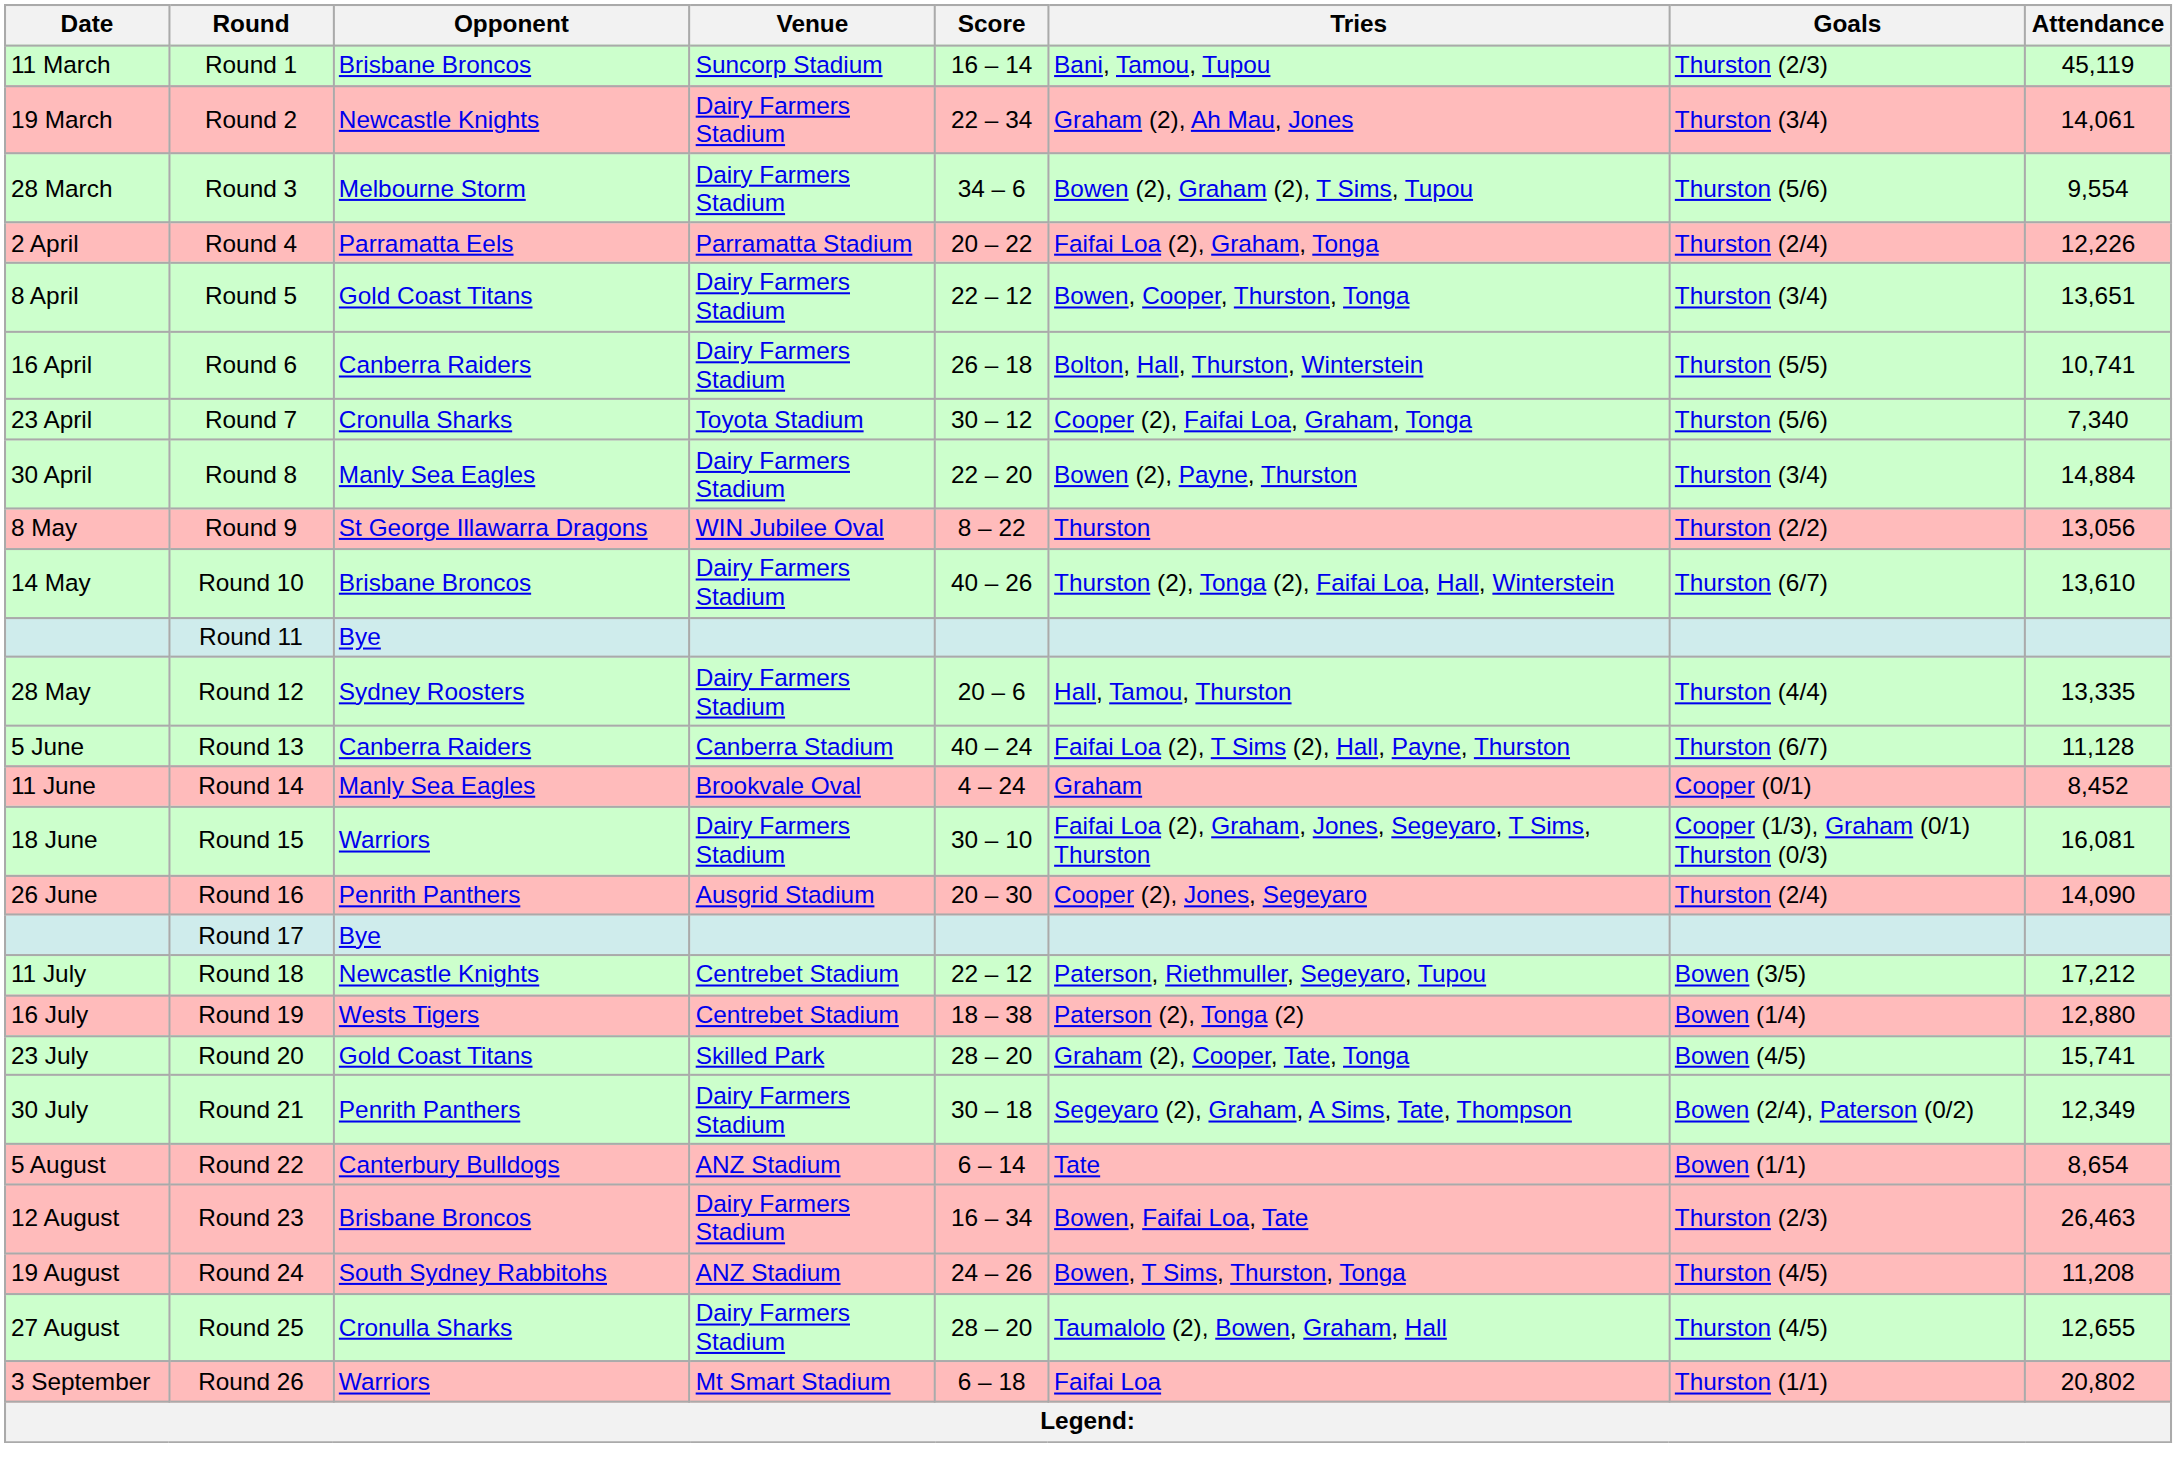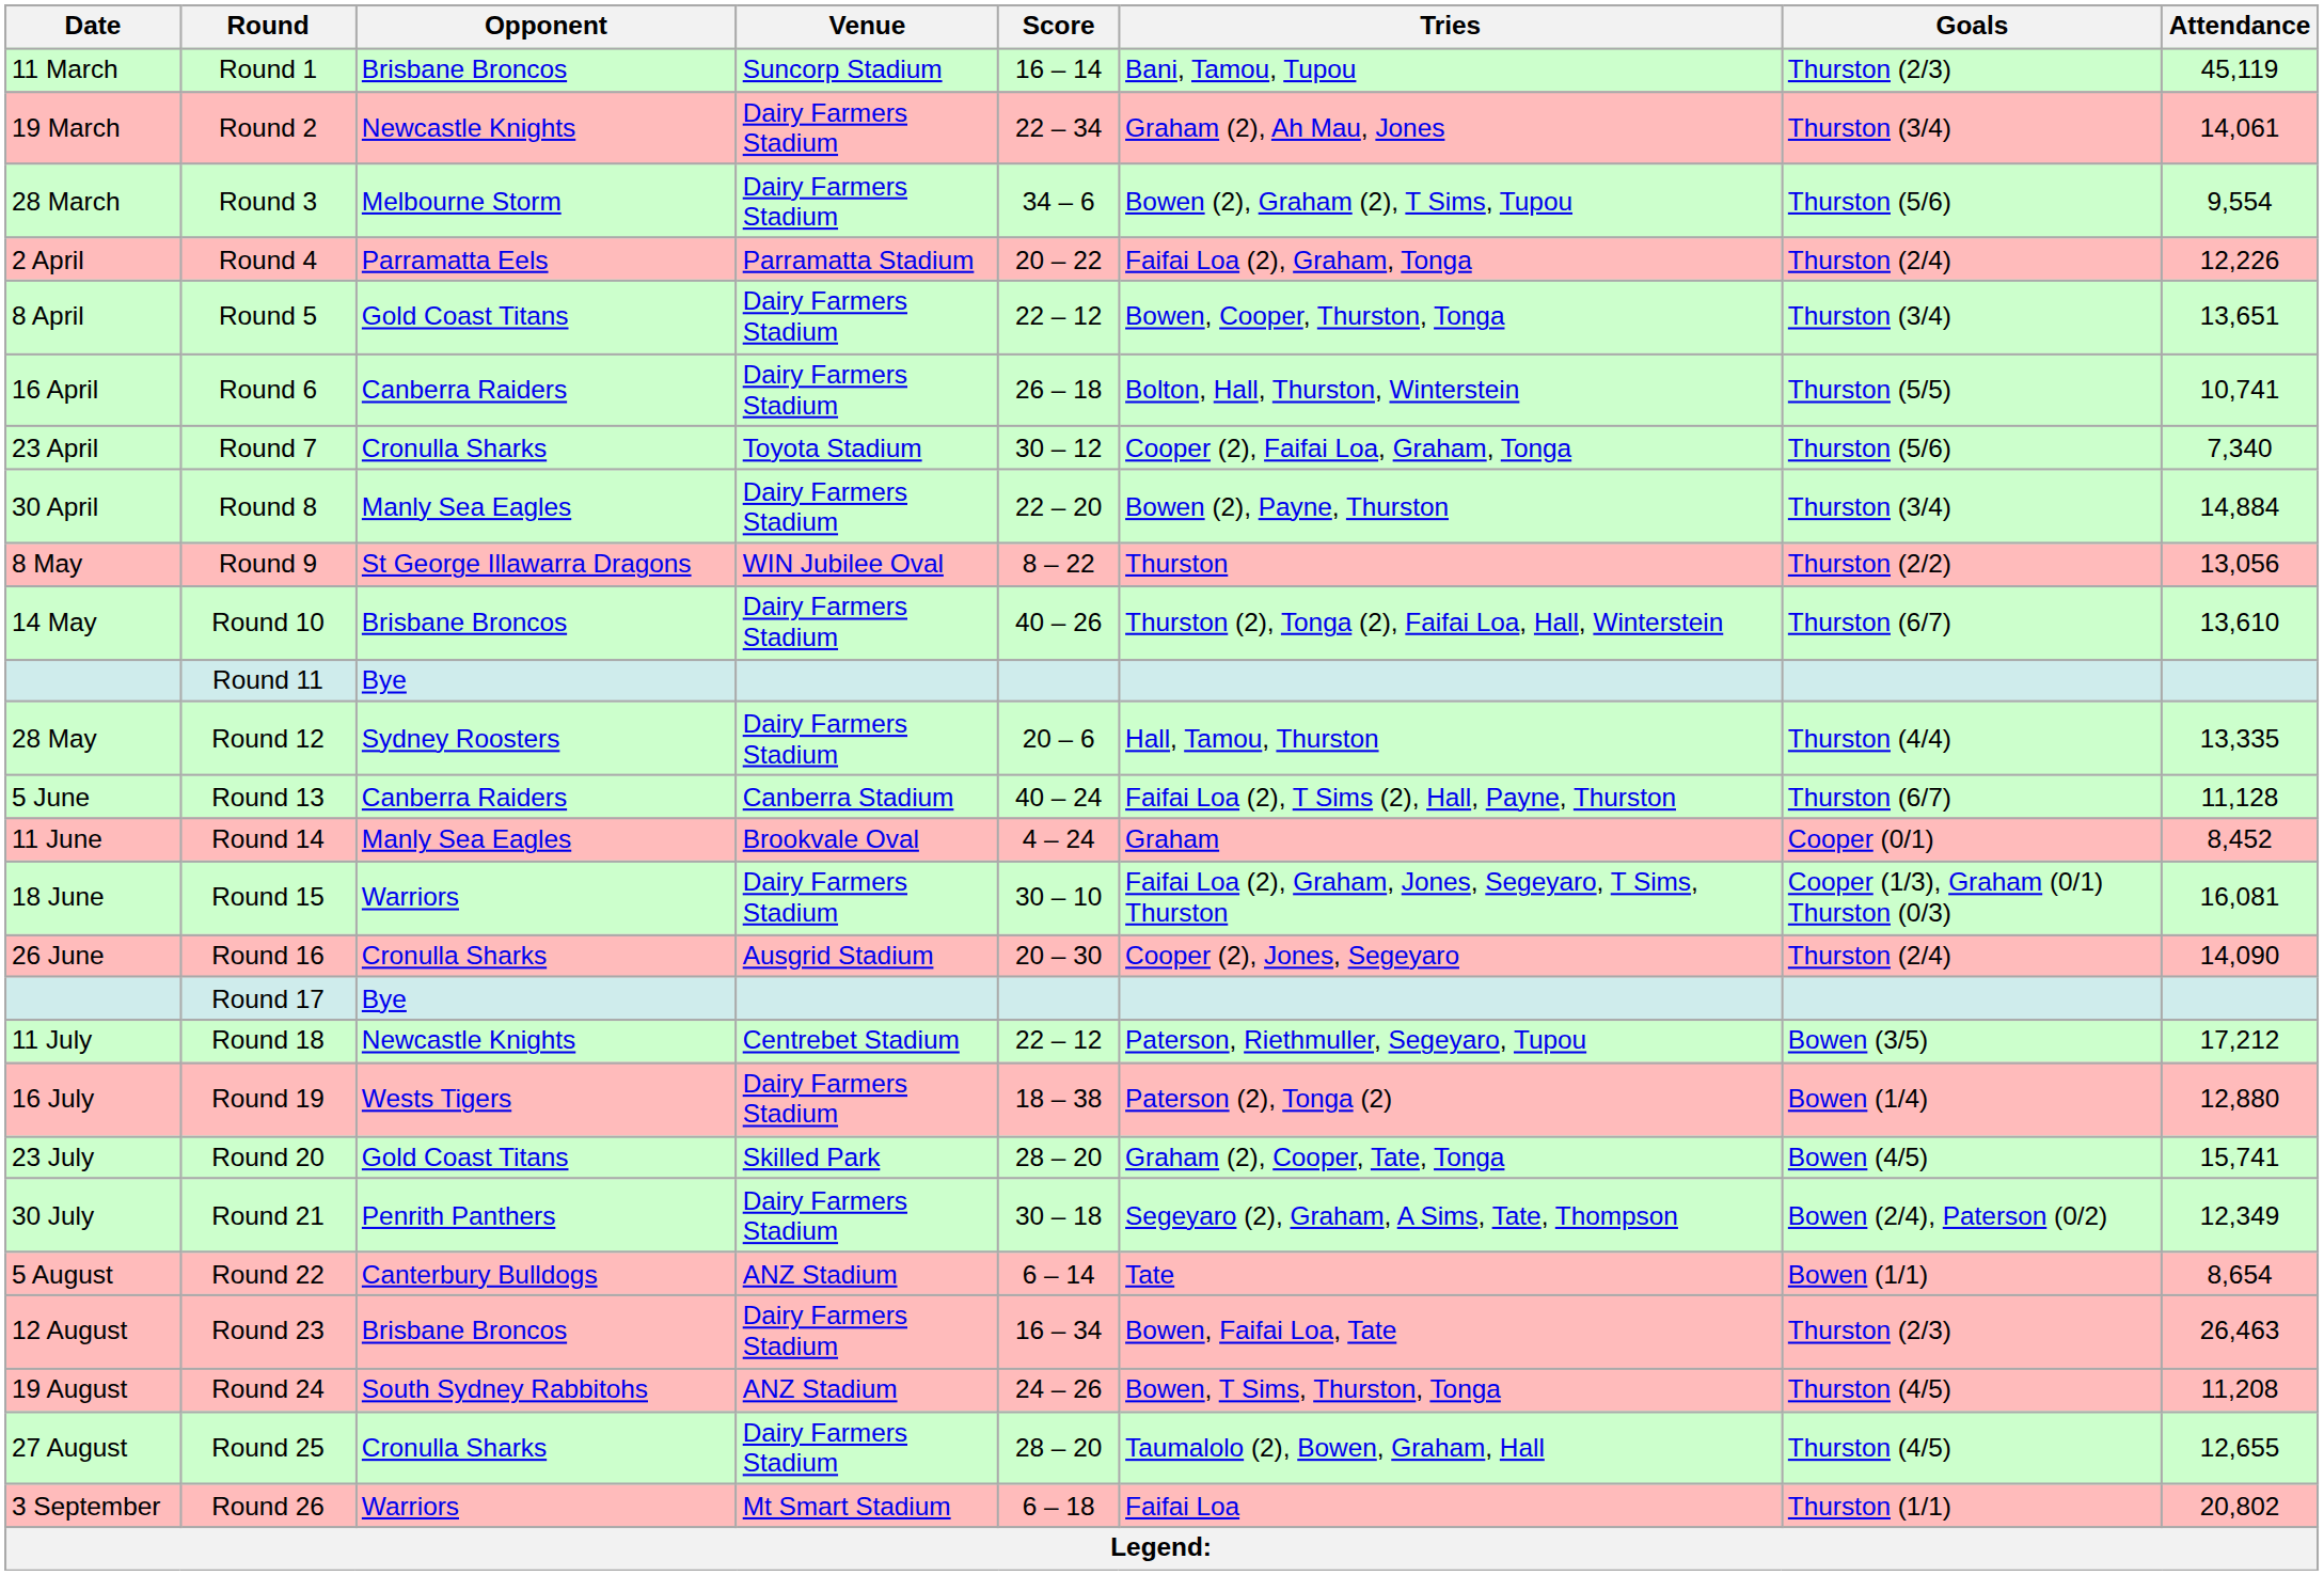Round 16 | Opponent: Penrith Panthers -> Cronulla Sharks
Round 19 | Venue: Centrebet Stadium -> Dairy Farmers Stadium
